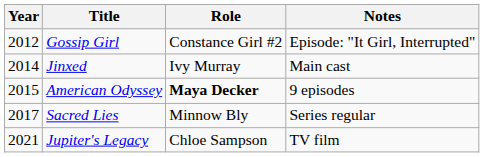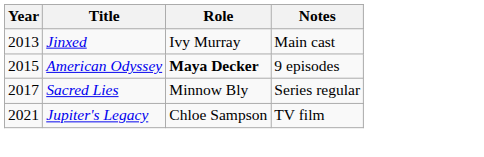- row: 2012 | Gossip Girl | Constance Girl #2 | Episode: "It Girl, Interrupted"
Jinxed | Year: 2014 -> 2013
